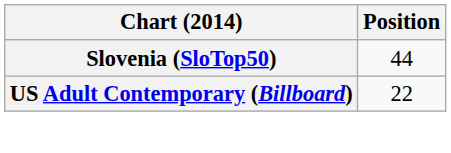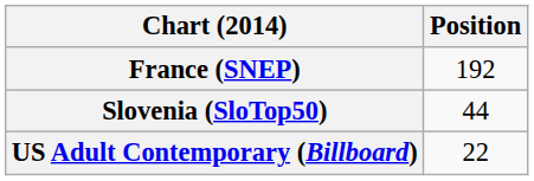+ row: France (SNEP) | 192
